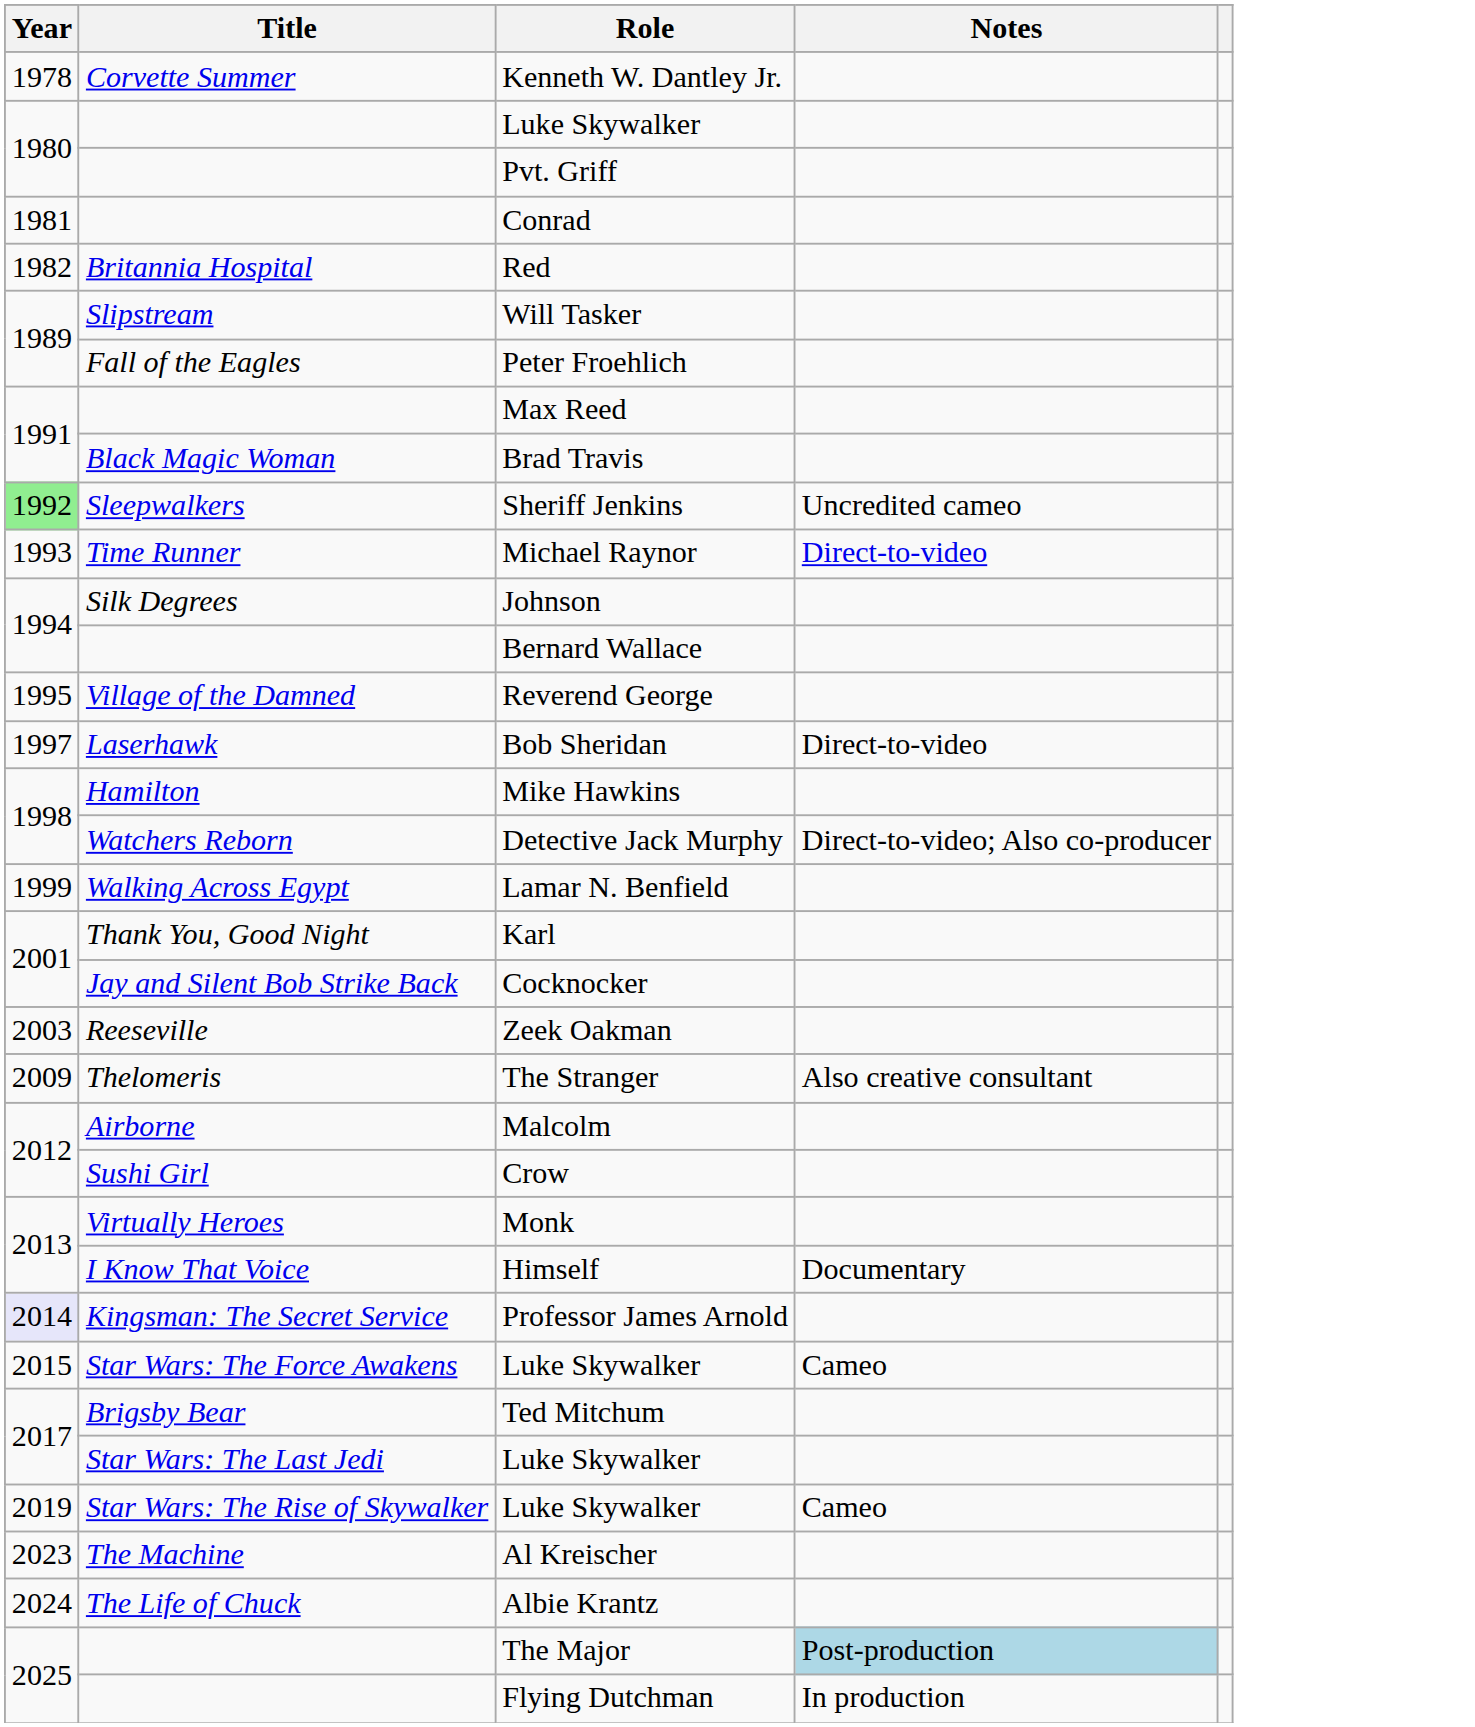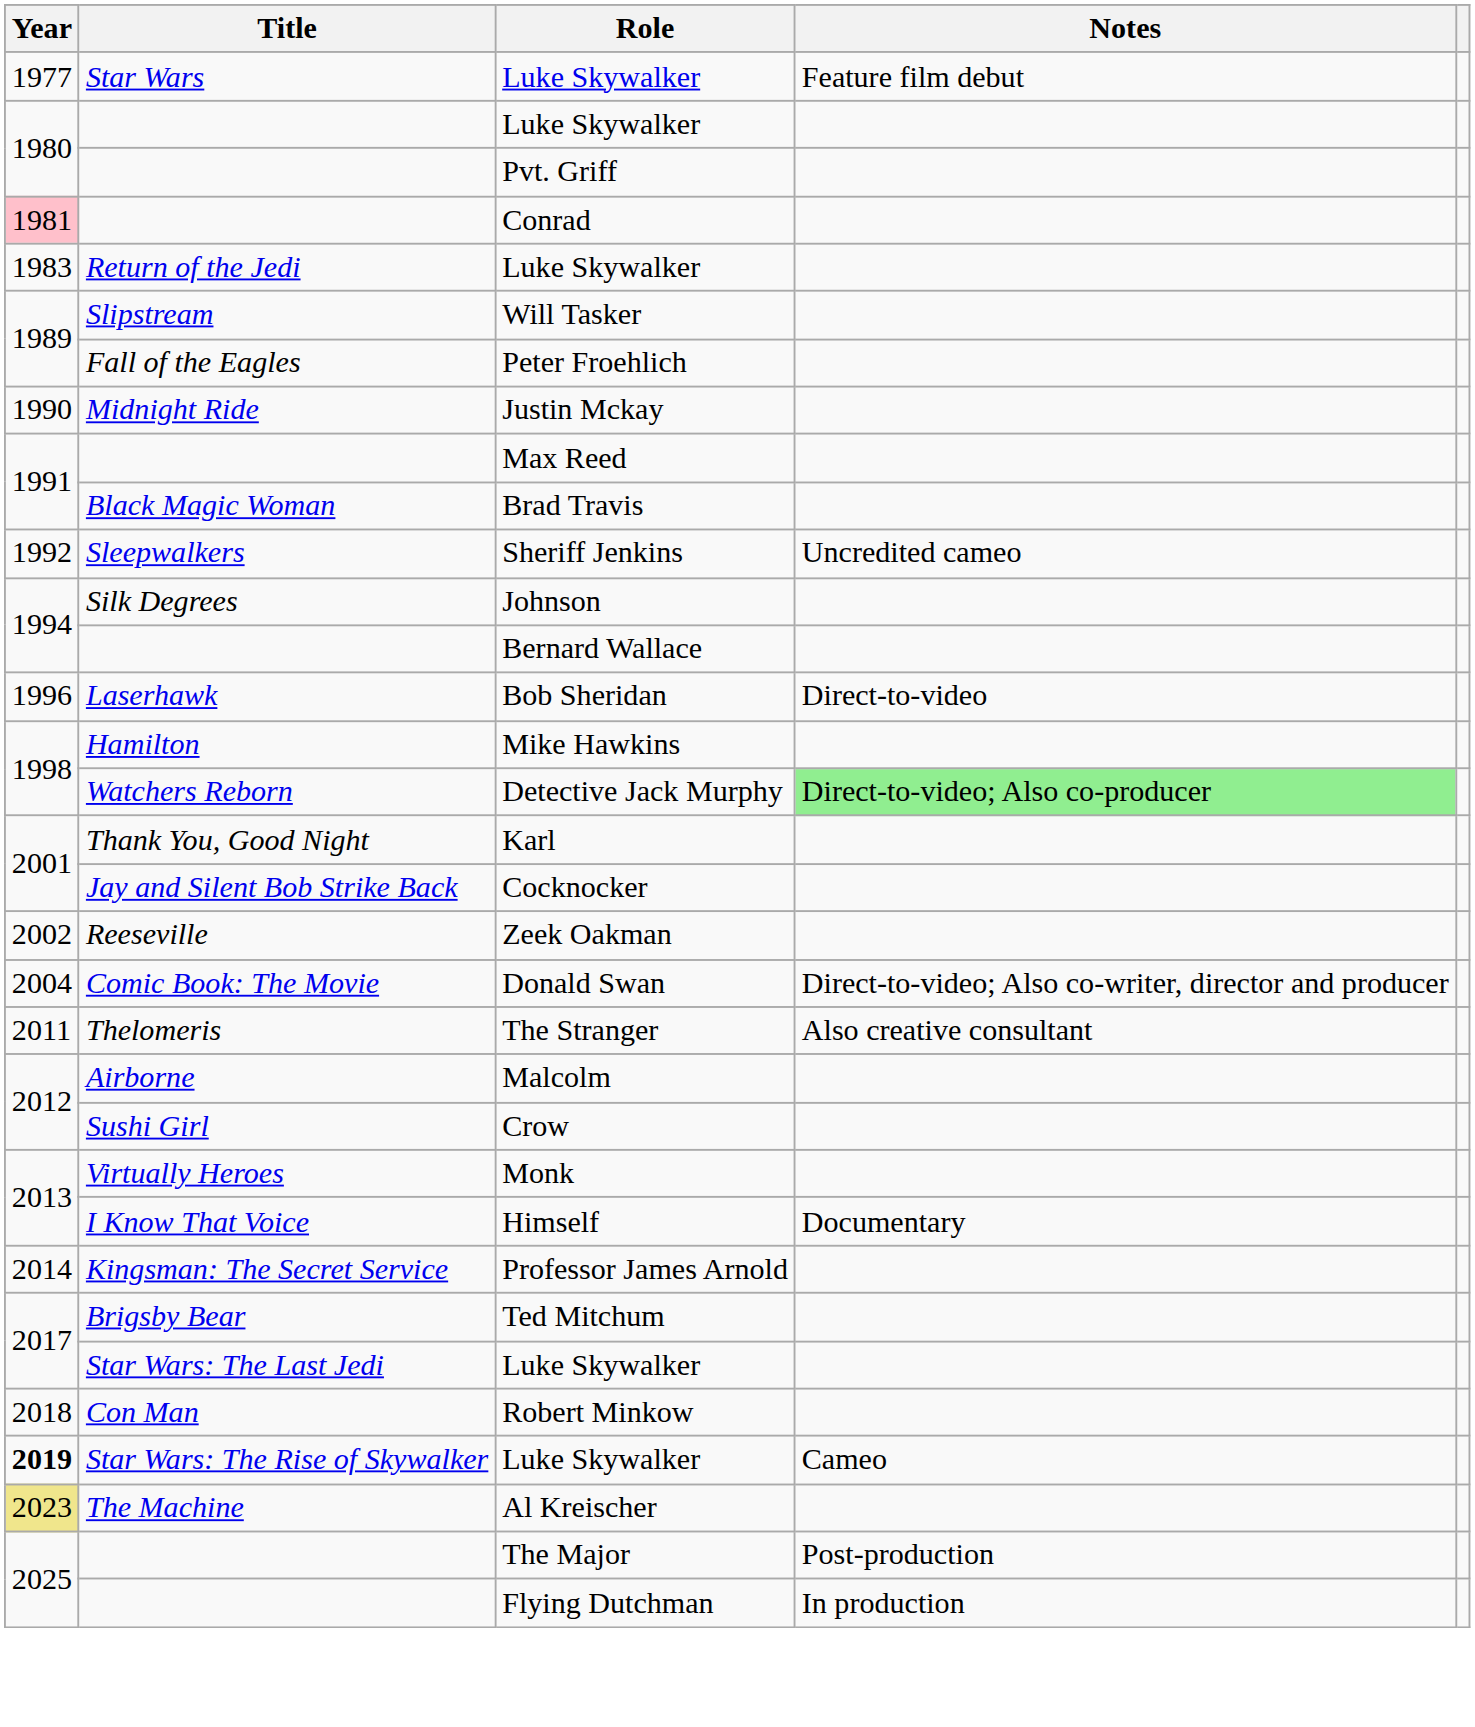+ row: 1977 | Star Wars | Luke Skywalker | Feature film debut
- row: 1978 | Corvette Summer | Kenneth W. Dantley Jr.
Conrad | Year: no background -> pink background
- row: 1982 | Britannia Hospital | Red
+ row: 1983 | Return of the Jedi | Luke Skywalker
+ row: 1990 | Midnight Ride | Justin Mckay
Sheriff Jenkins | Year: lightgreen background -> no background
- row: 1993 | Time Runner | Michael Raynor | Direct-to-video
- row: 1995 | Village of the Damned | Reverend George
Bob Sheridan | Year: 1997 -> 1996
Detective Jack Murphy | Notes: no background -> lightgreen background
- row: 1999 | Walking Across Egypt | Lamar N. Benfield
Zeek Oakman | Year: 2003 -> 2002
+ row: 2004 | Comic Book: The Movie | Donald Swan | Direct-to-video; Also co-writer, director and producer
The Stranger | Year: 2009 -> 2011
Professor James Arnold | Year: lavender background -> no background
- row: 2015 | Star Wars: The Force Awakens | Luke Skywalker | Cameo
+ row: 2018 | Con Man | Robert Minkow
Star Wars: The Rise of Skywalker / Luke Skywalker | Year: normal -> bold
Al Kreischer | Year: no background -> khaki background
- row: 2024 | The Life of Chuck | Albie Krantz
The Major | Notes: lightblue background -> no background
